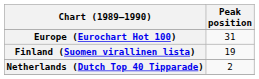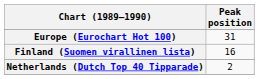Finland (Suomen virallinen lista) | Peak position: 19 -> 16
